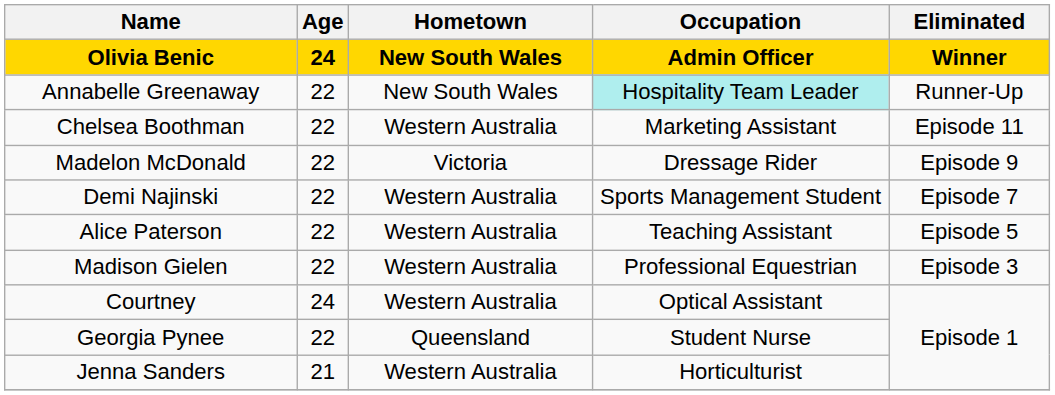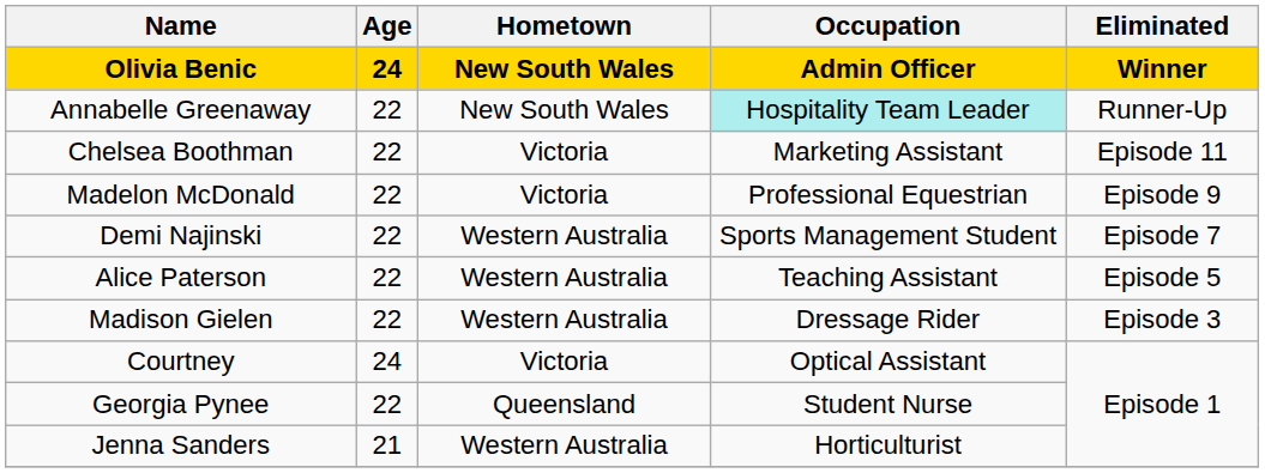Chelsea Boothman | Hometown: Western Australia -> Victoria
Madelon McDonald | Occupation: Dressage Rider -> Professional Equestrian
Madison Gielen | Occupation: Professional Equestrian -> Dressage Rider
Courtney | Hometown: Western Australia -> Victoria
